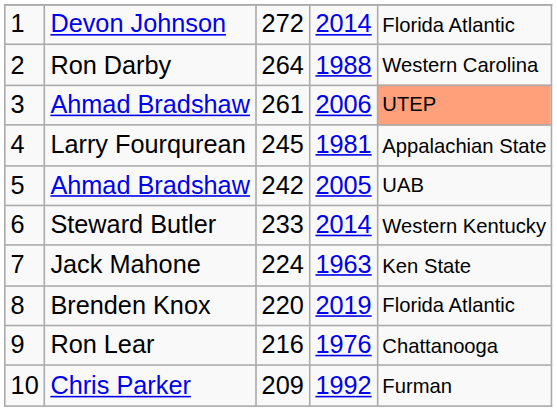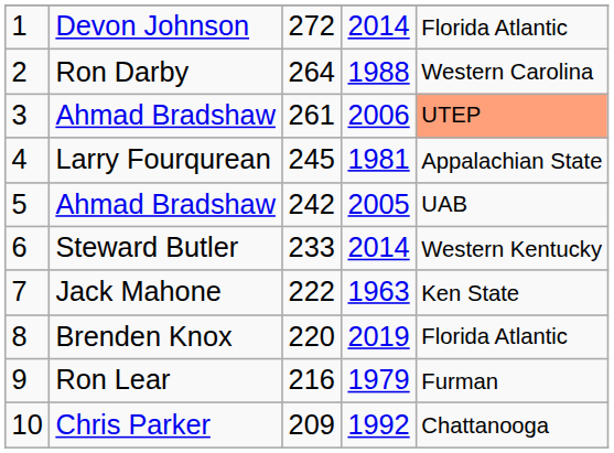Jack Mahone | column 3: 224 -> 222
Ron Lear | column 4: 1976 -> 1979
Ron Lear | column 5: Chattanooga -> Furman
Chris Parker | column 5: Furman -> Chattanooga
